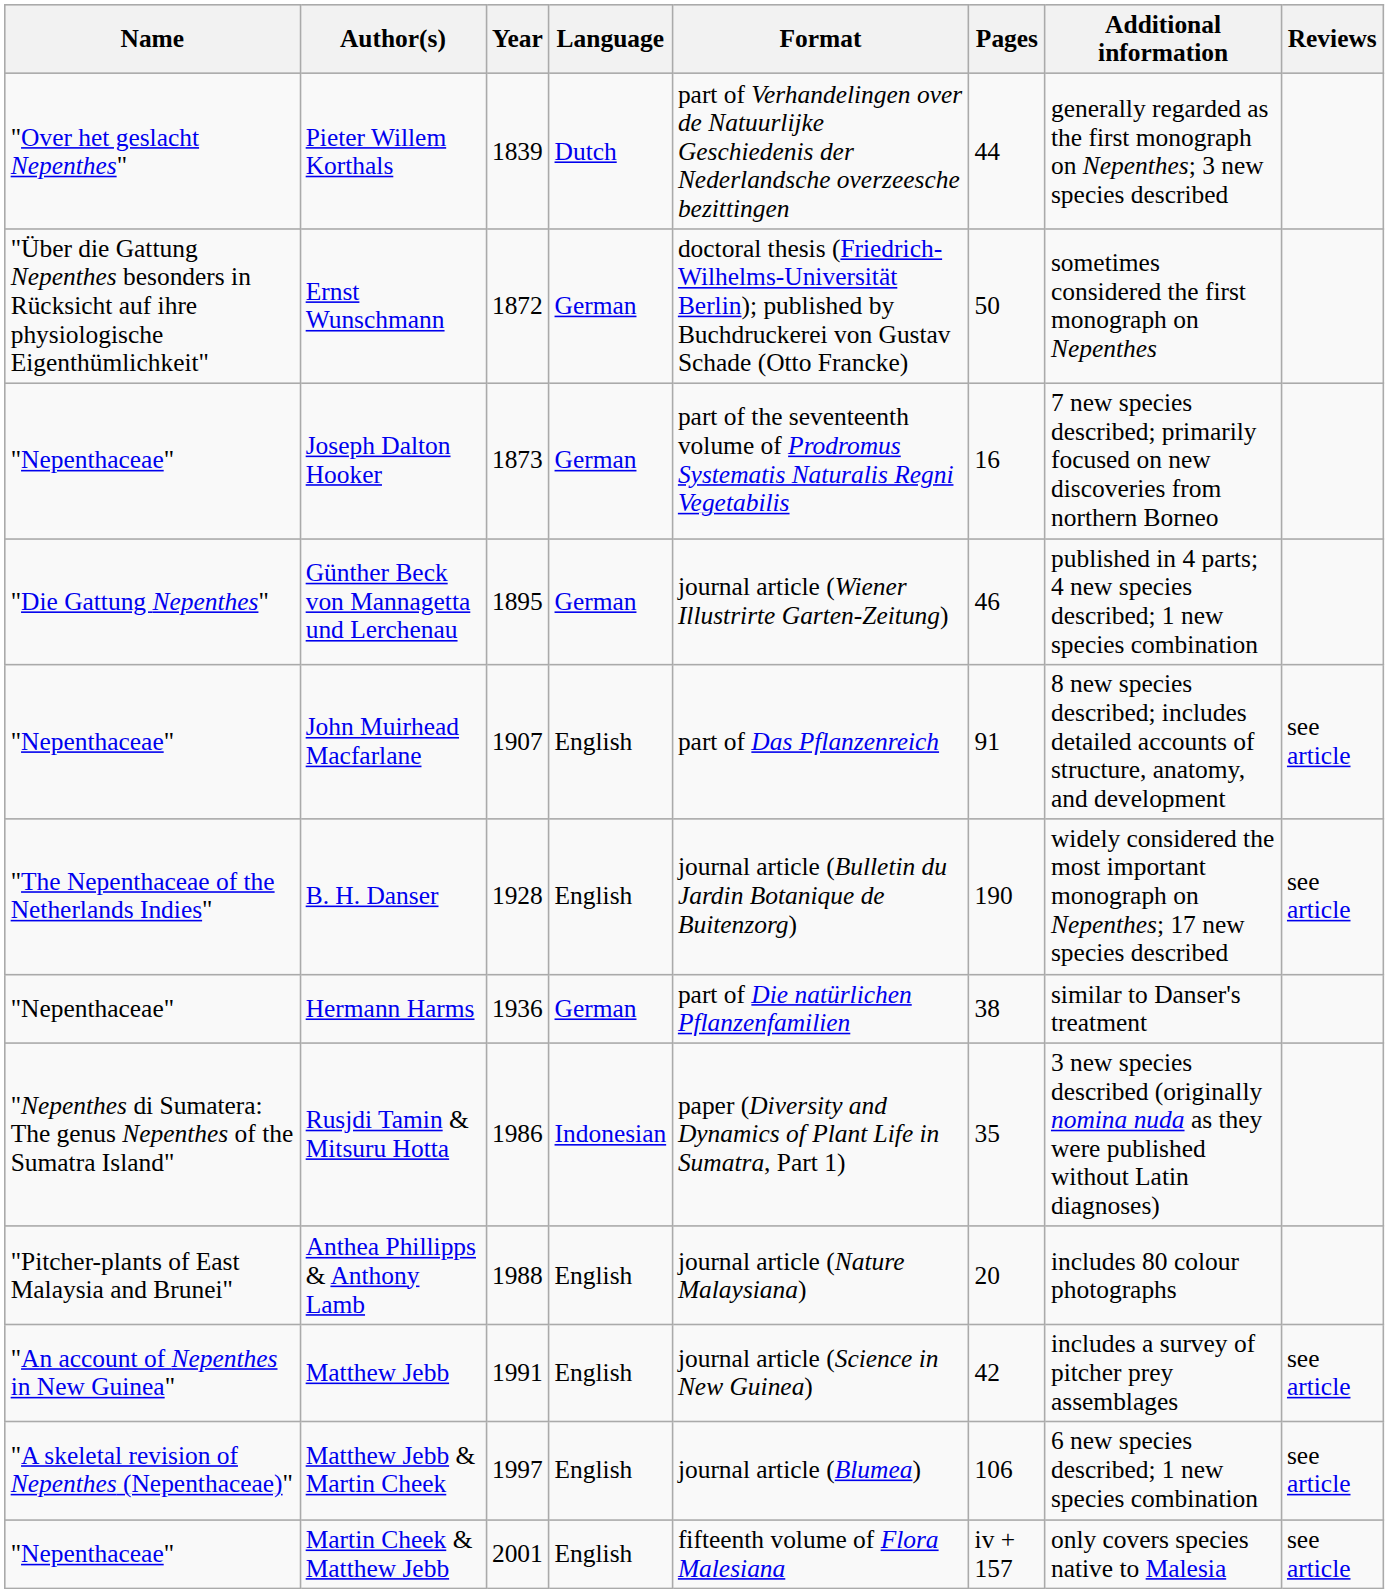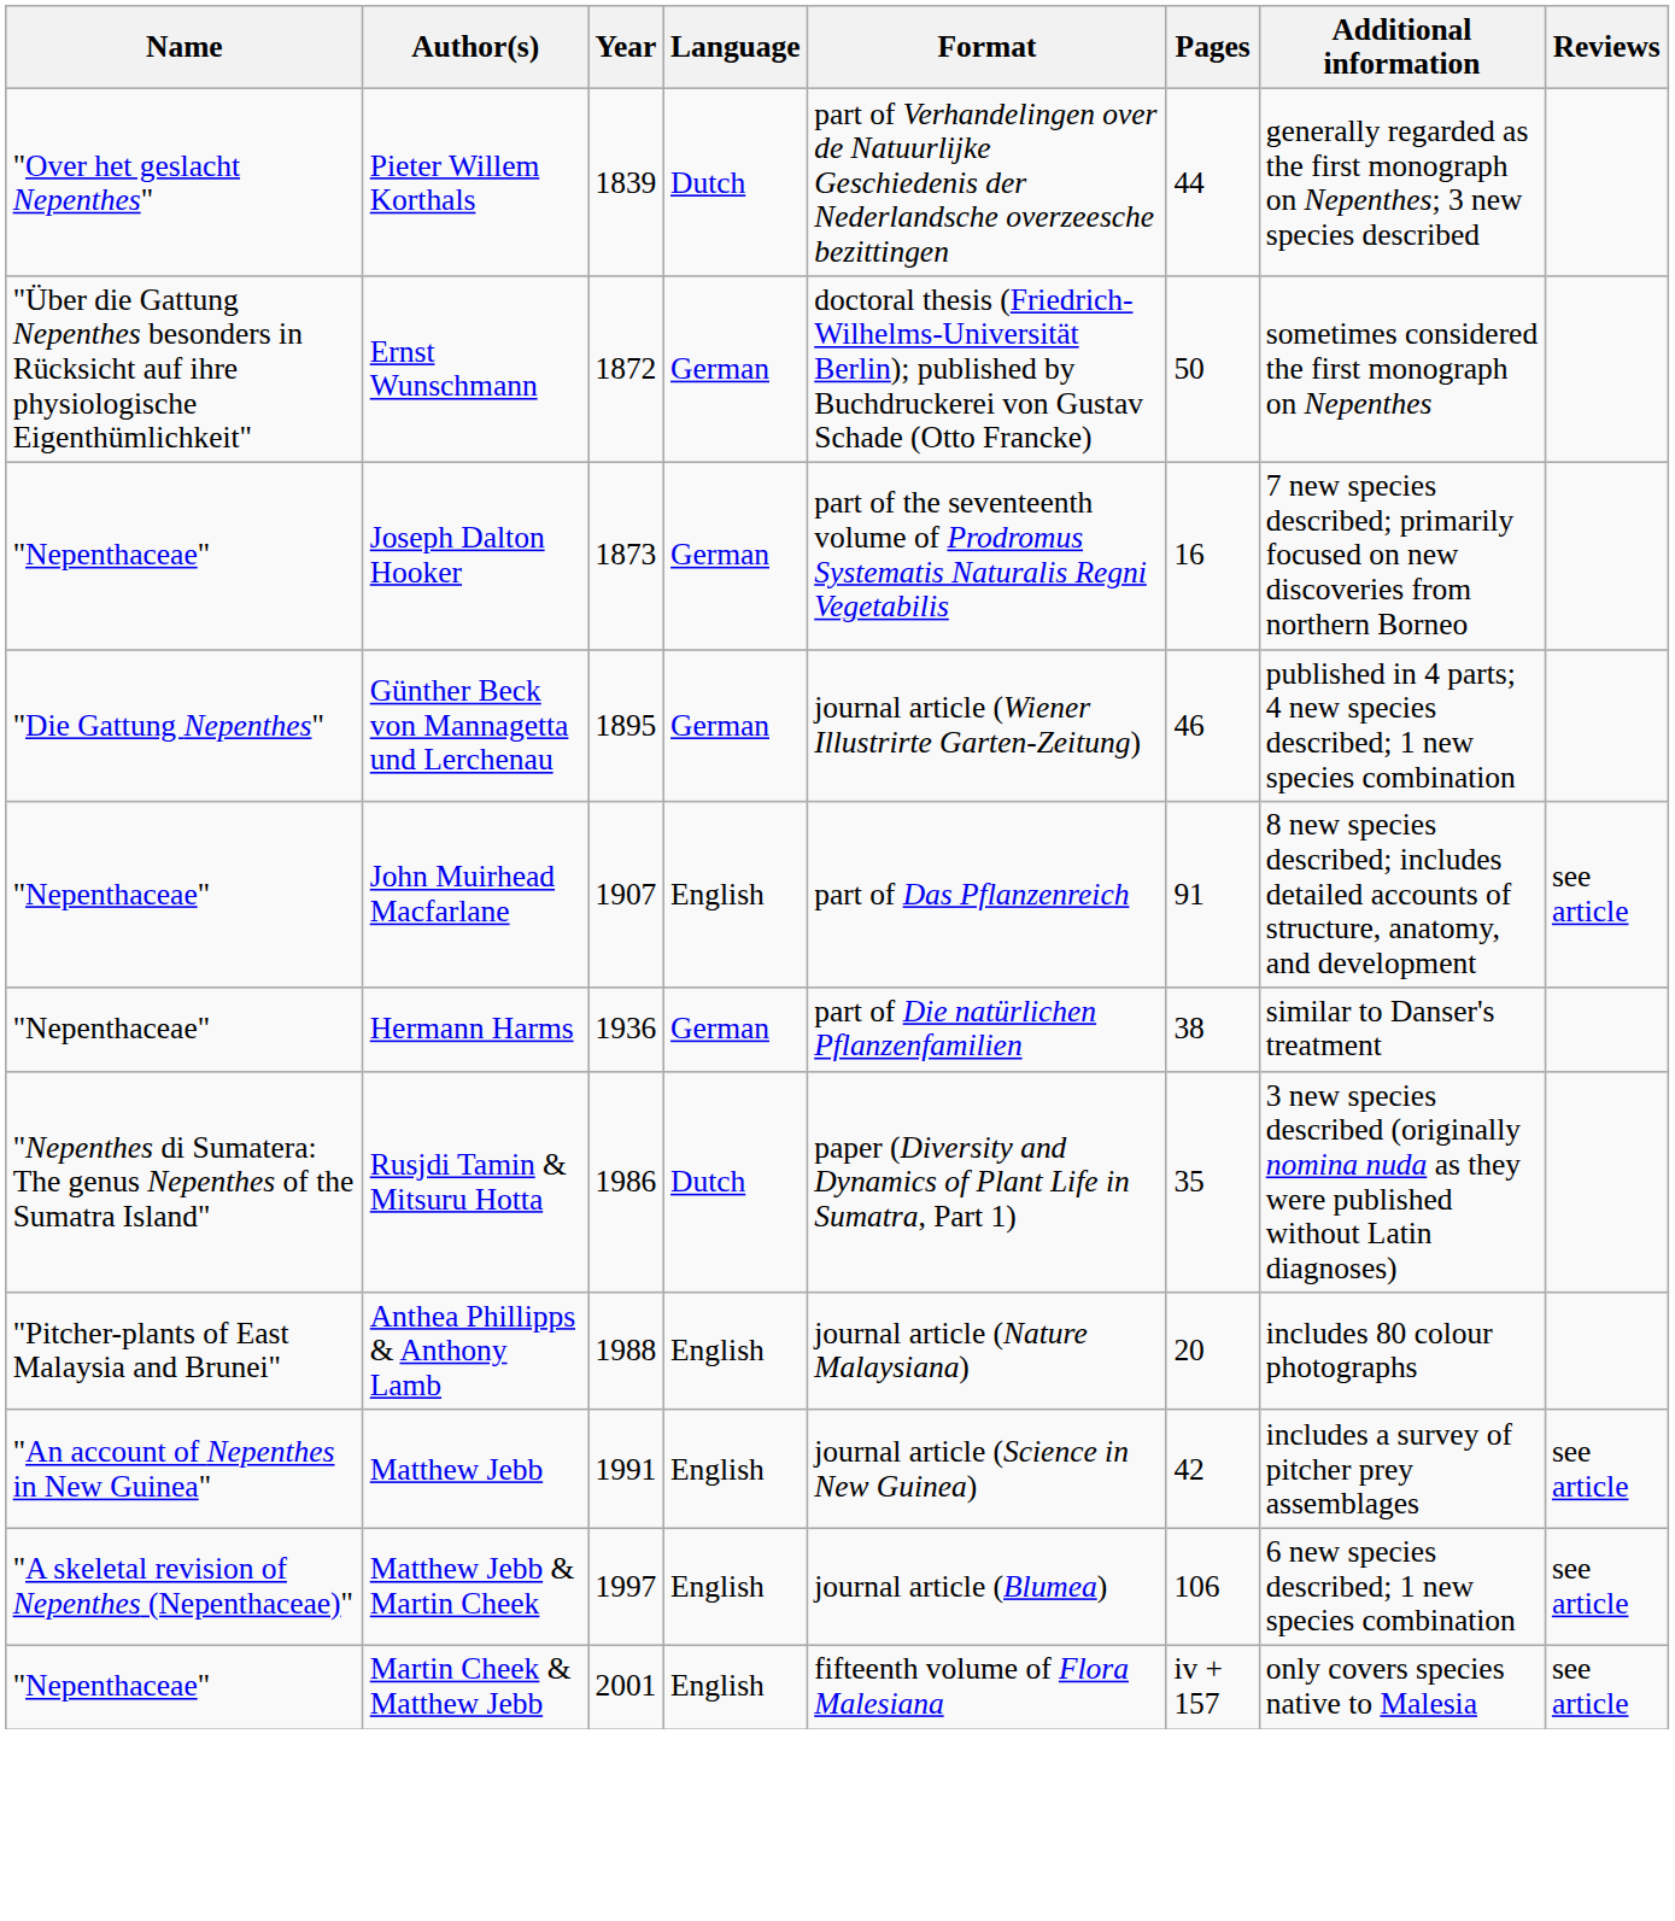- row: "The Nepenthaceae of the Netherlands Indies" | B. H. Danser | 1928 | English | journal article (Bulletin du Jardin Botanique de Buitenzorg) | 190 | widely considered the most important monograph on Nepenthes; 17 new species described | see article
Rusjdi Tamin & Mitsuru Hotta | Language: Indonesian -> Dutch
